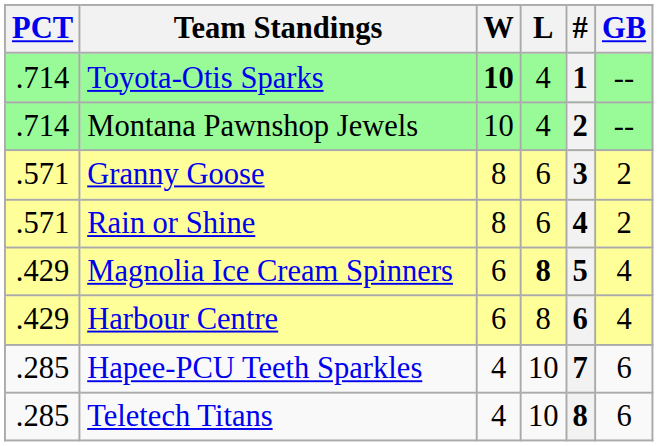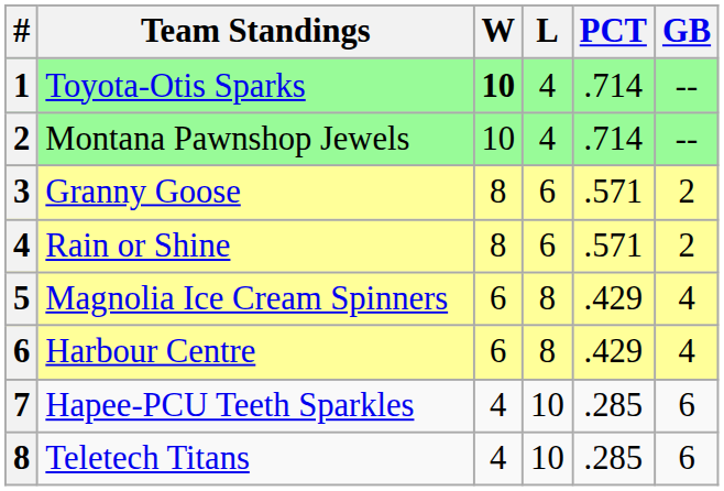columns swapped: # <-> PCT
Magnolia Ice Cream Spinners | L: bold -> normal
